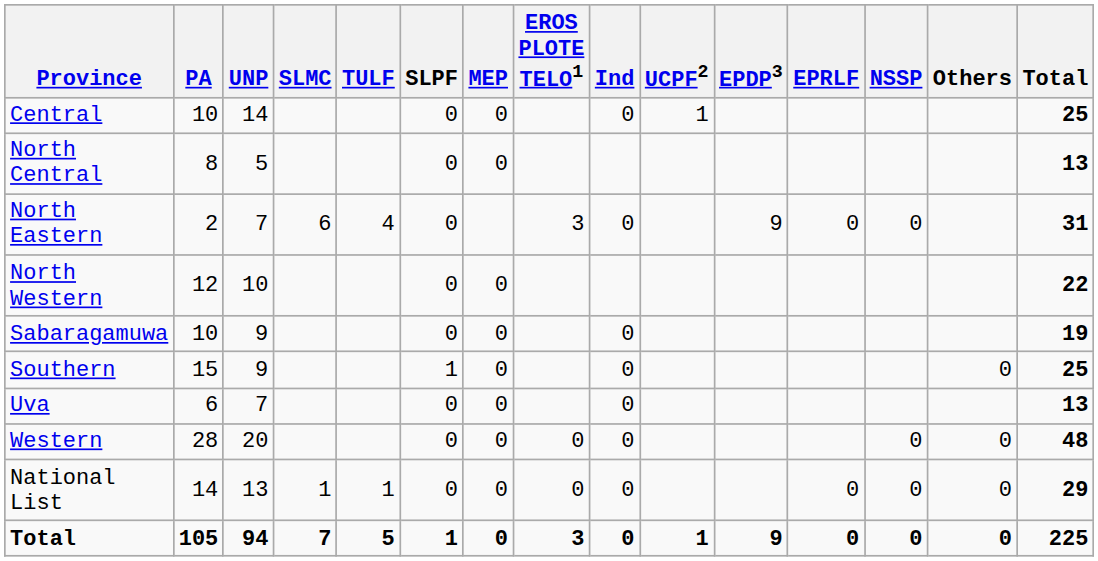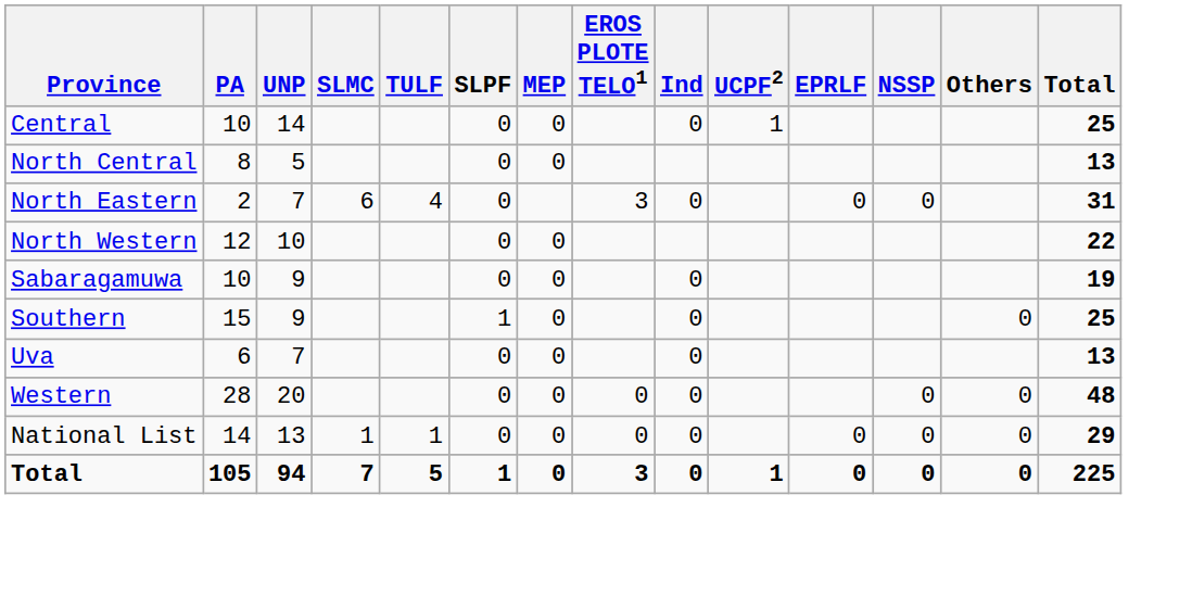- column: EPDP3 | 9 | 9
